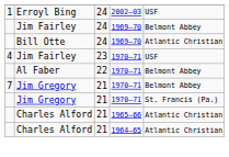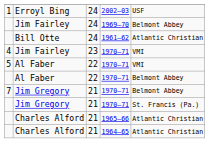Bill Otte | column 4: 1969–70 -> 1961–62
4 / Jim Fairley | column 5: USF -> VMI
+ row: 5 | Al Faber | 22 | 1970–71 | VMI
